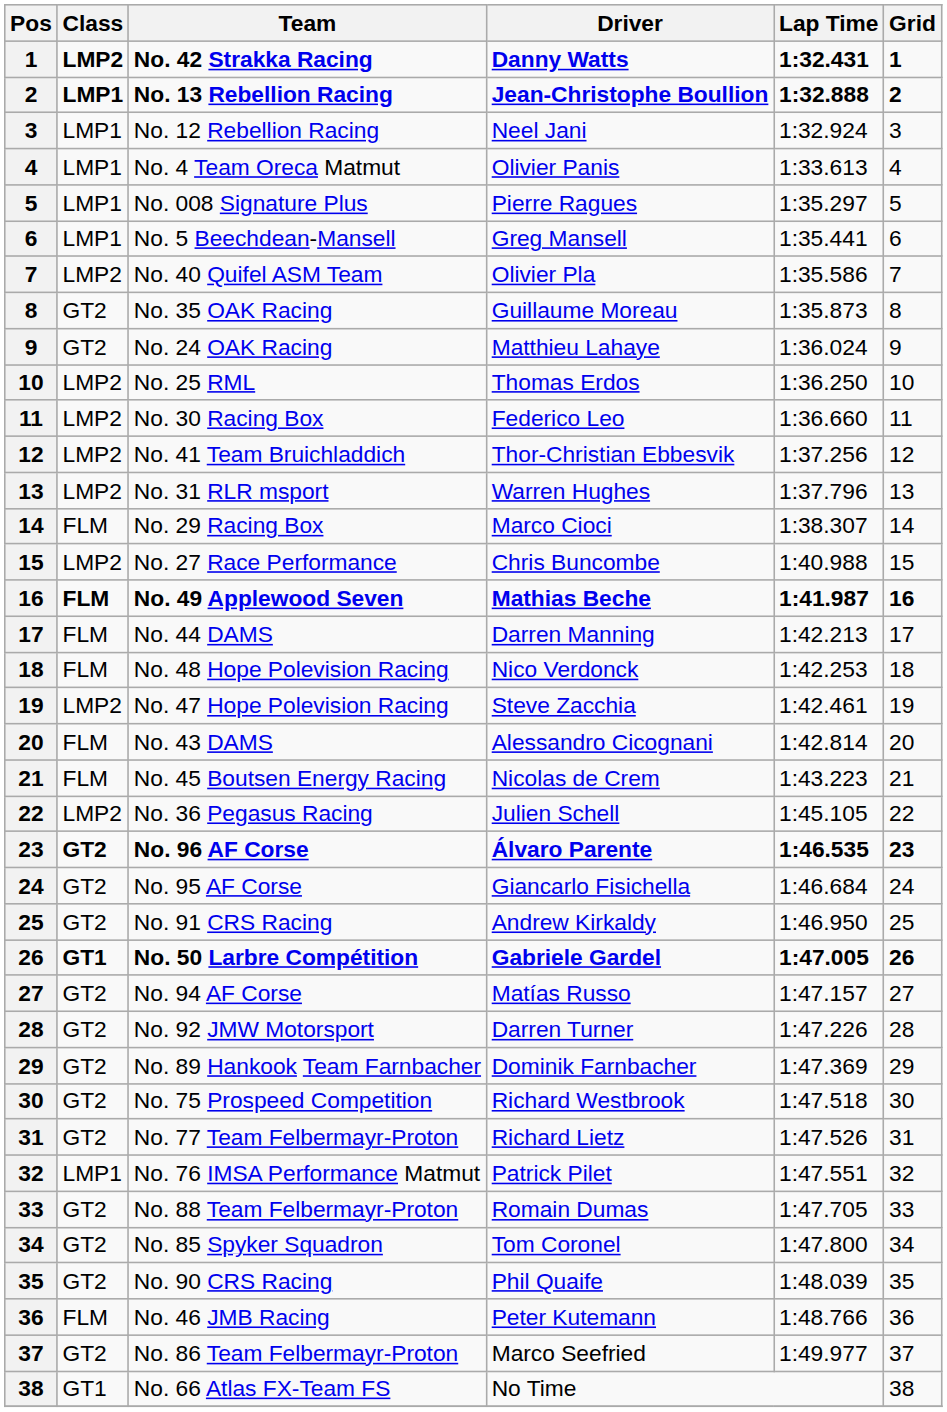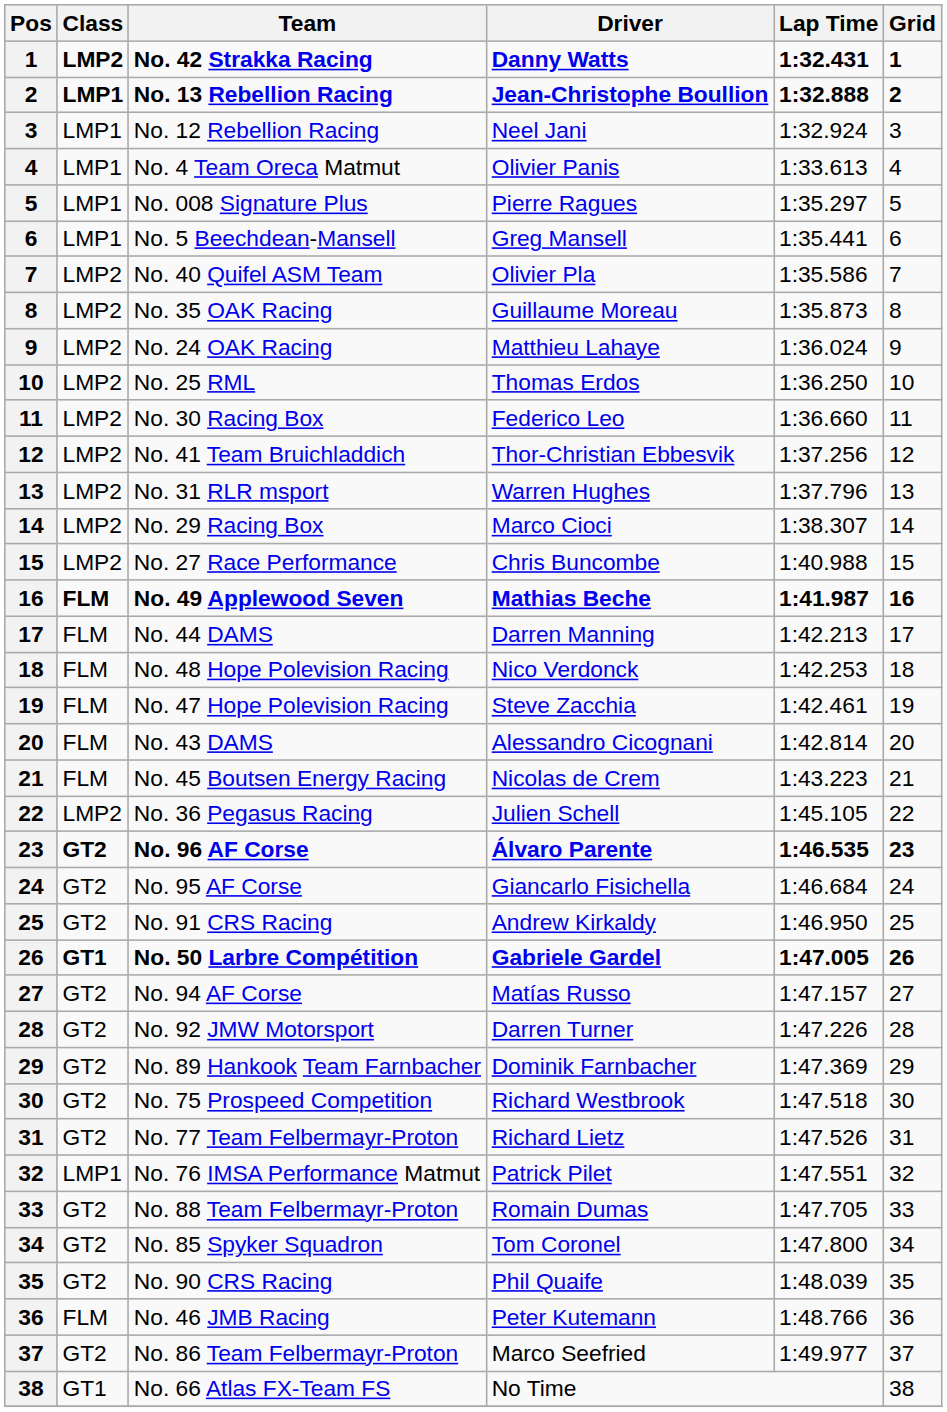No. 35 OAK Racing | Class: GT2 -> LMP2
No. 24 OAK Racing | Class: GT2 -> LMP2
No. 29 Racing Box | Class: FLM -> LMP2
No. 47 Hope Polevision Racing | Class: LMP2 -> FLM
